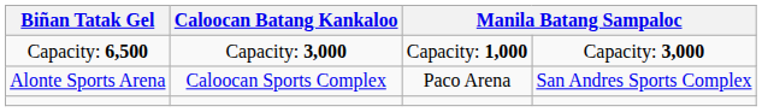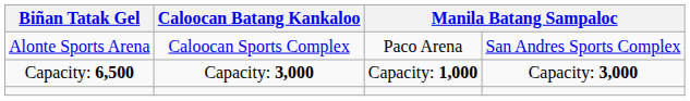rows swapped: Alonte Sports Arena <-> Capacity: 6,500
